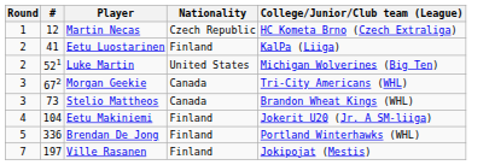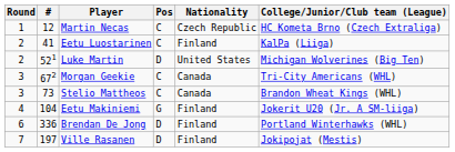+ column: Pos | C | C | D | C | C | G | D | D
Brendan De Jong | Round: 5 -> 6
